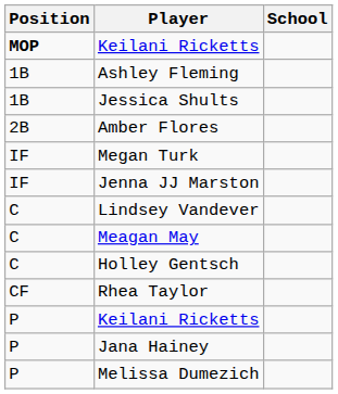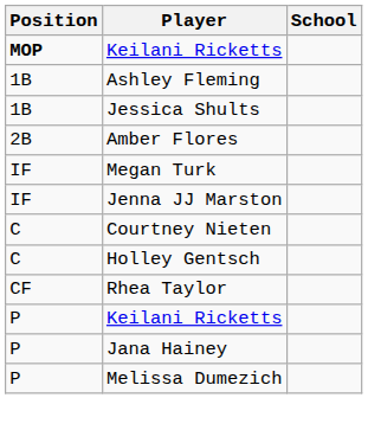+ row: C | Courtney Nieten
- row: C | Lindsey Vandever
- row: C | Meagan May
